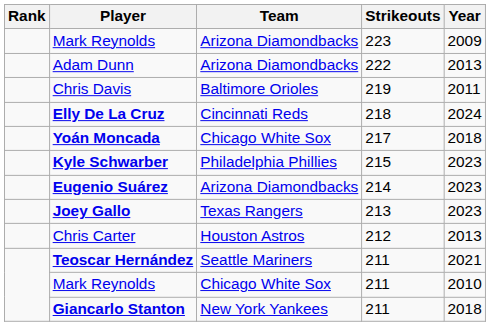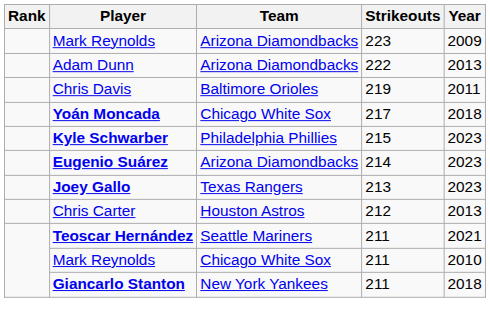- row: Elly De La Cruz | Cincinnati Reds | 218 | 2024
